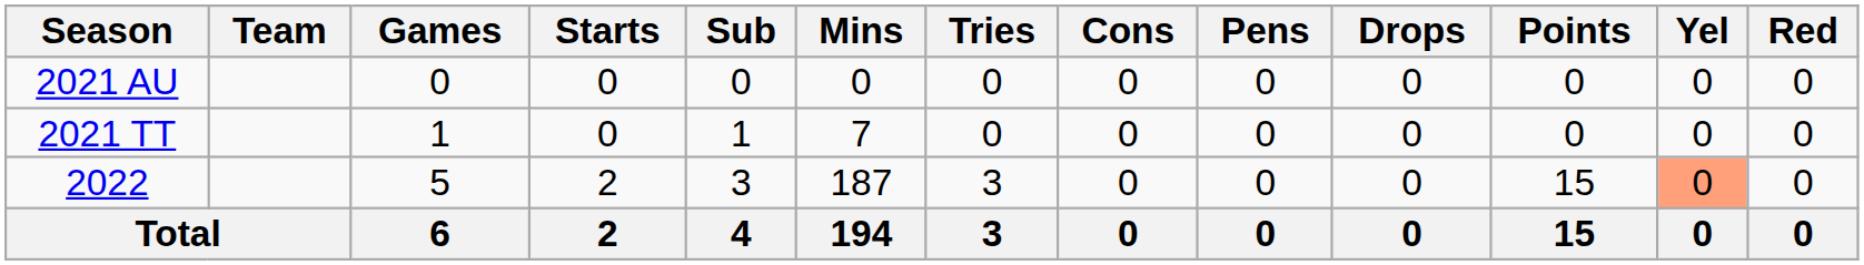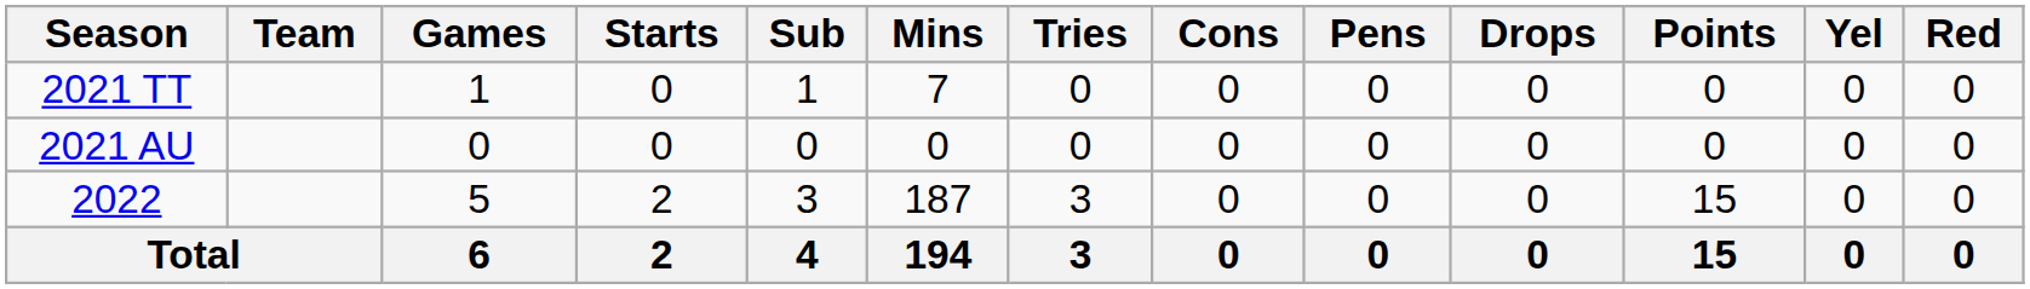rows swapped: 2021 AU <-> 2021 TT
2022 | Yel: lightsalmon background -> no background
